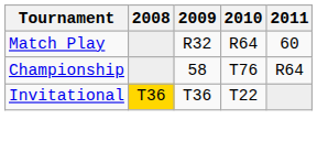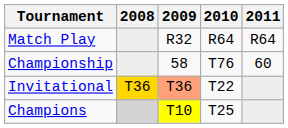Match Play | 2011: 60 -> R64
Championship | 2011: R64 -> 60
Invitational | 2009: no background -> lightsalmon background
+ row: Champions | T10 | T25
